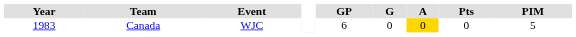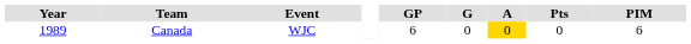Canada | Year: 1983 -> 1989
Canada | PIM: 5 -> 6
